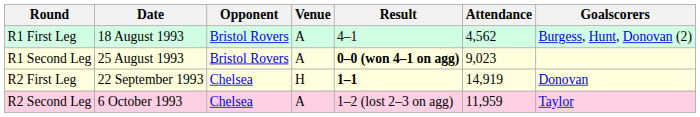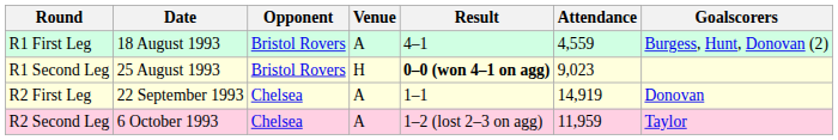R1 First Leg | Attendance: 4,562 -> 4,559
R1 Second Leg | Venue: A -> H
R2 First Leg | Venue: H -> A
R2 First Leg | Result: bold -> normal
